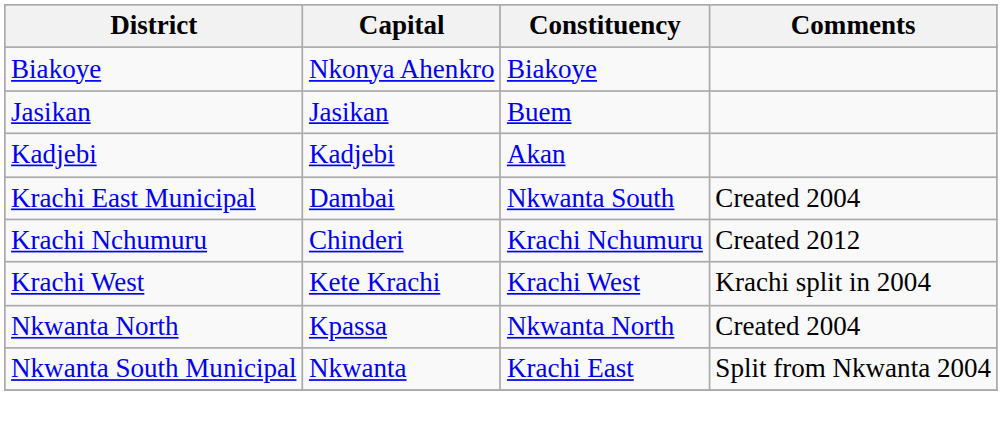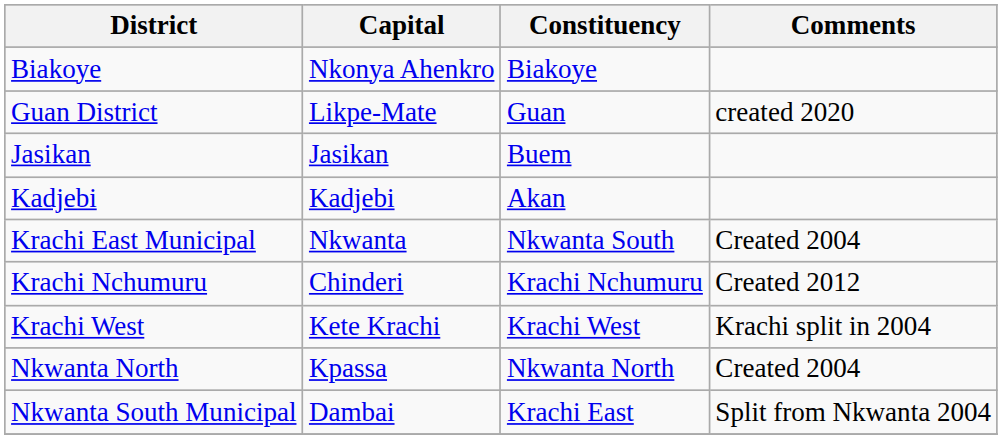+ row: Guan District | Likpe-Mate | Guan | created 2020
Krachi East Municipal | Capital: Dambai -> Nkwanta
Nkwanta South Municipal | Capital: Nkwanta -> Dambai
